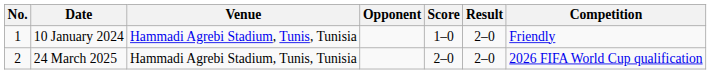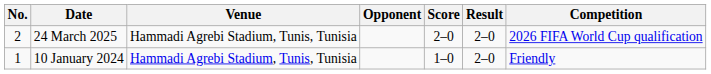rows swapped: 10 January 2024 <-> 24 March 2025
